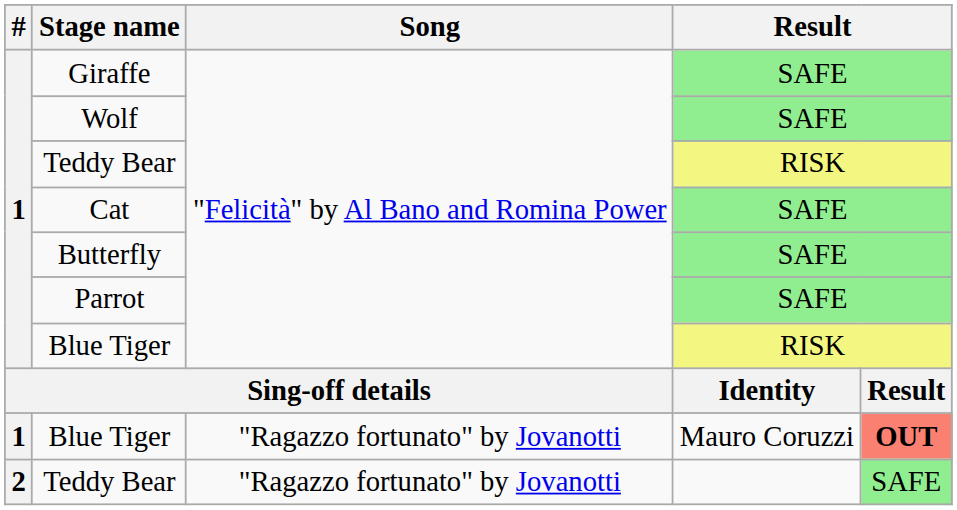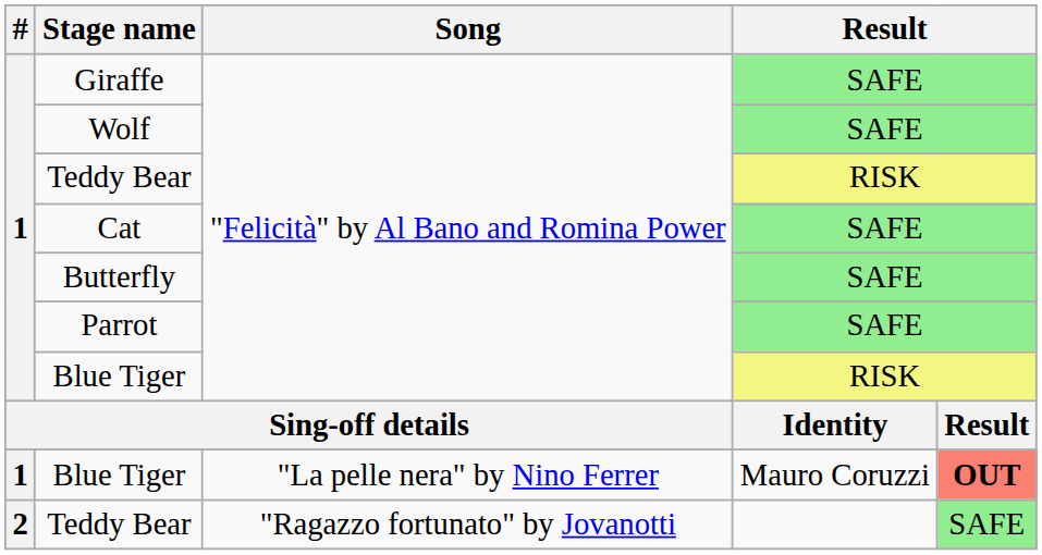Blue Tiger / Mauro Coruzzi | Song: "Ragazzo fortunato" by Jovanotti -> "La pelle nera" by Nino Ferrer
